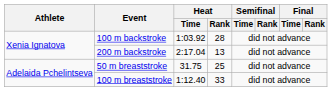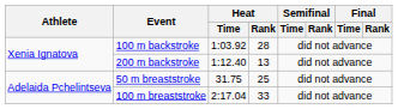200 m backstroke | Heat / Time: 2:17.04 -> 1:12.40
100 m breaststroke | Heat / Time: 1:12.40 -> 2:17.04
